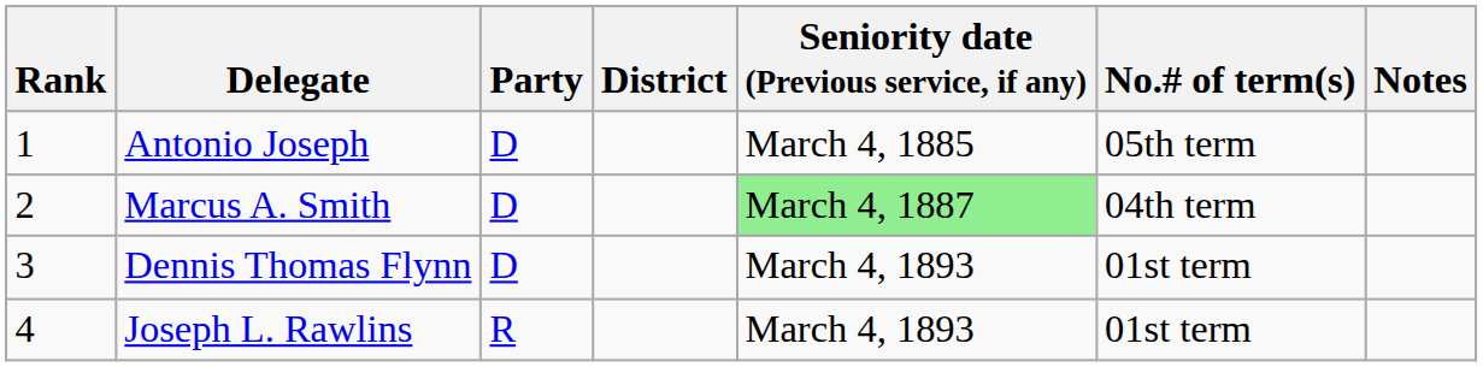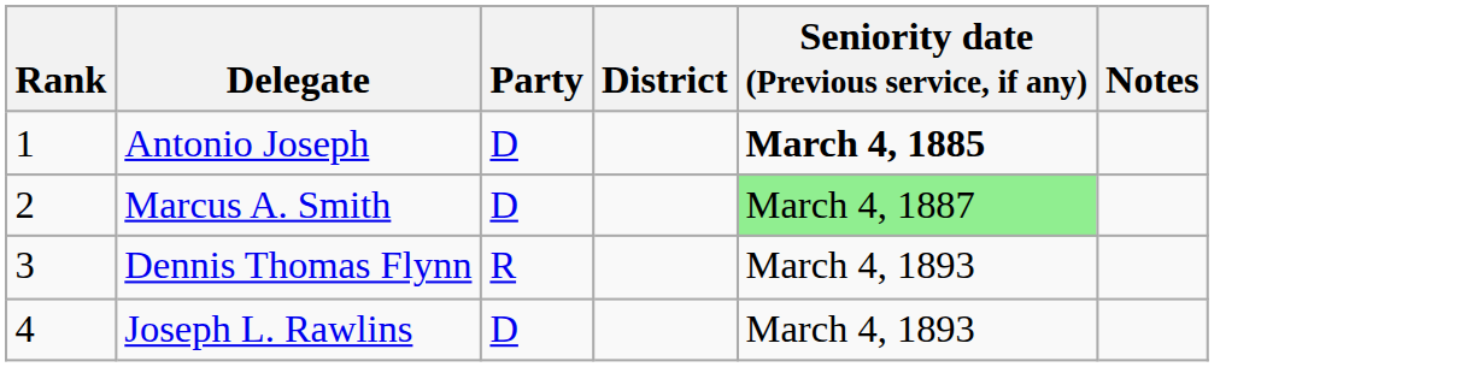- column: No.# of term(s) | 05th term | 04th term | 01st term | 01st term
Antonio Joseph | Seniority date (Previous service, if any): normal -> bold
Dennis Thomas Flynn | Party: D -> R
Joseph L. Rawlins | Party: R -> D
